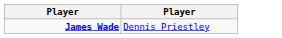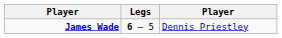+ column: Legs | 6 – 5
